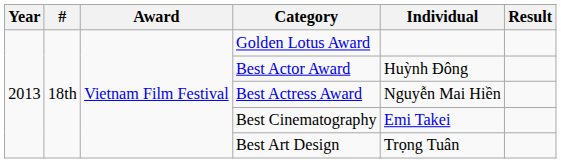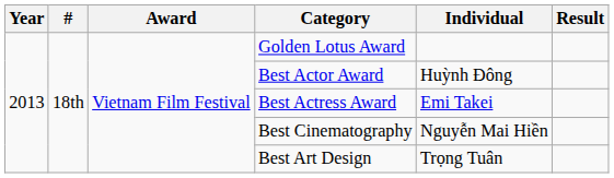Best Actress Award | Individual: Nguyễn Mai Hiền -> Emi Takei
Best Cinematography | Individual: Emi Takei -> Nguyễn Mai Hiền
